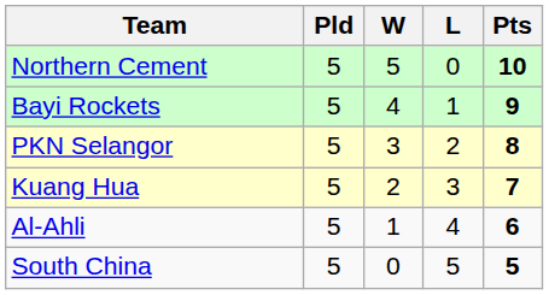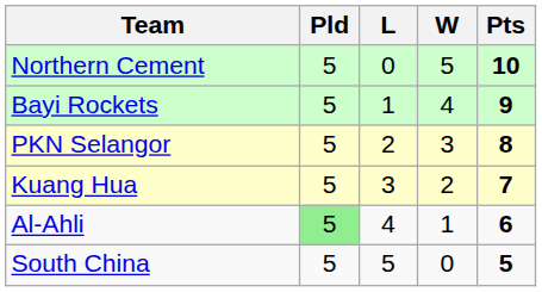columns swapped: W <-> L
Al-Ahli | Pld: no background -> lightgreen background
